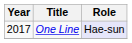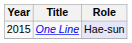One Line | Year: 2017 -> 2015
